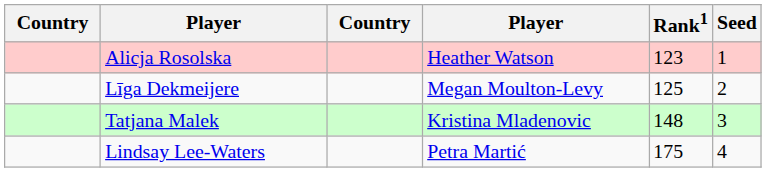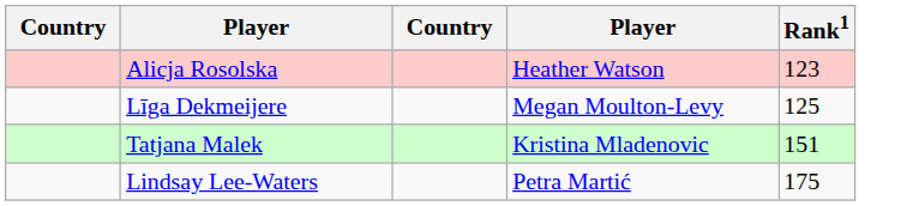- column: Seed | 1 | 2 | 3 | 4
Tatjana Malek | Rank1: 148 -> 151
